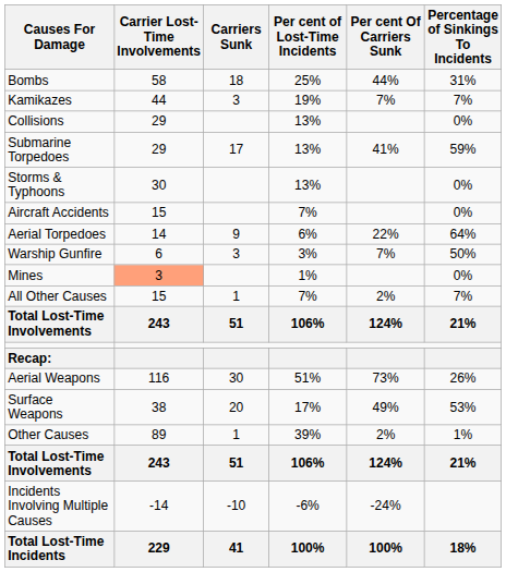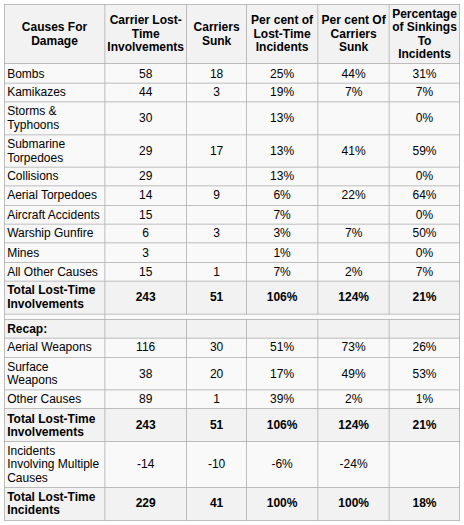rows swapped: Storms & Typhoons <-> Collisions
rows swapped: Aircraft Accidents <-> Aerial Torpedoes
Mines | Carrier Lost-Time Involvements: lightsalmon background -> no background
